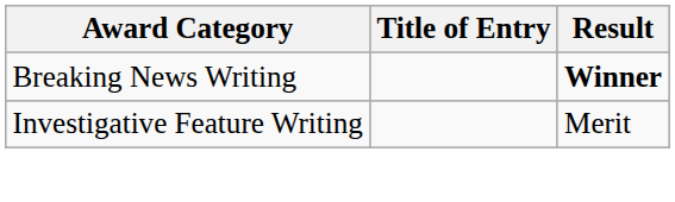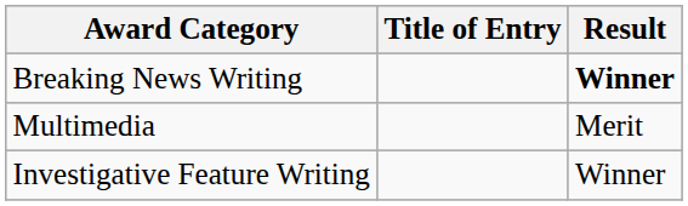+ row: Multimedia | Merit
Investigative Feature Writing | Result: Merit -> Winner
